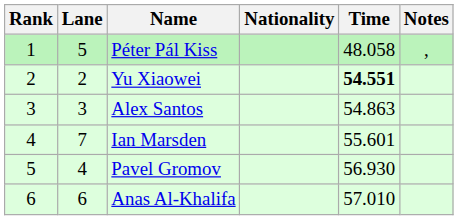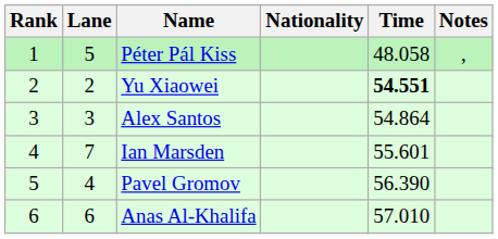Alex Santos | Time: 54.863 -> 54.864
Pavel Gromov | Time: 56.930 -> 56.390
